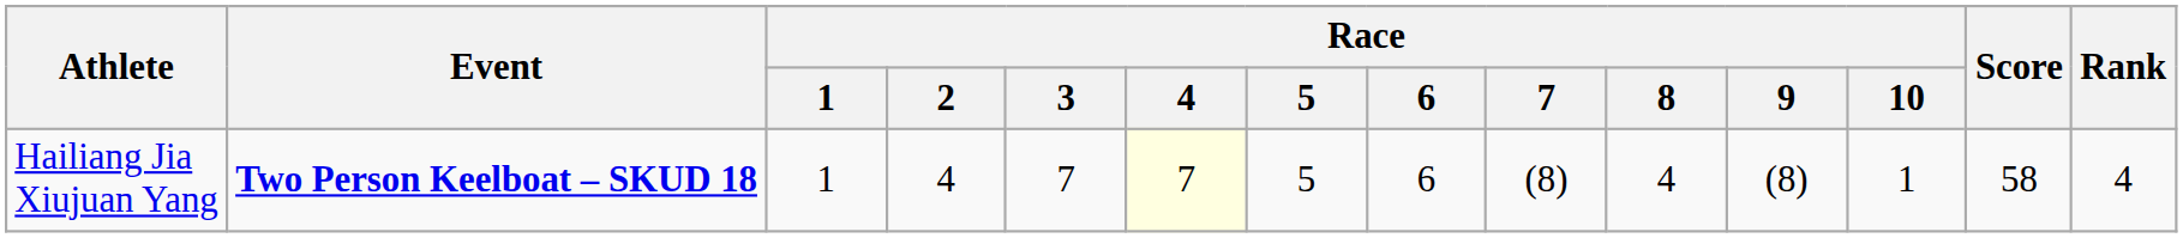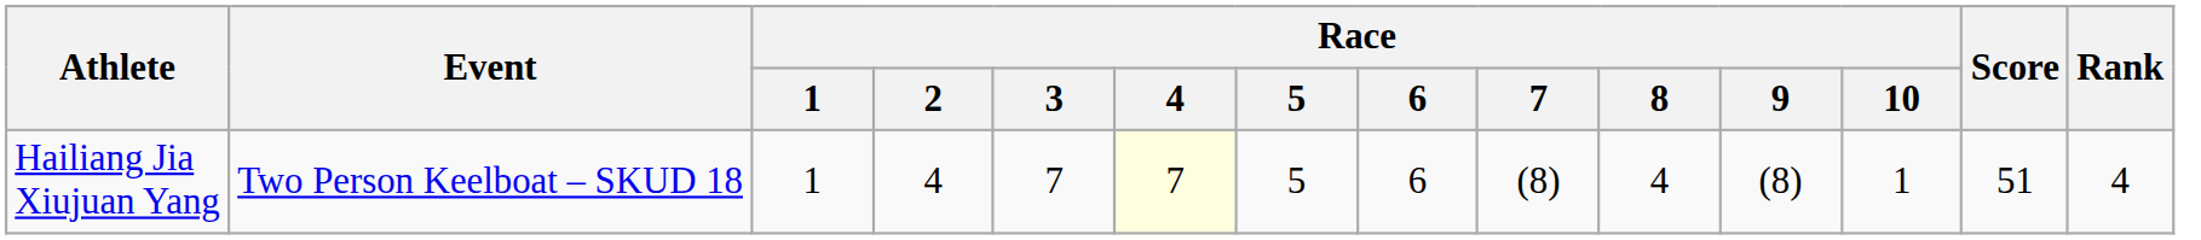Hailiang Jia Xiujuan Yang | Event: bold -> normal
Hailiang Jia Xiujuan Yang | Score: 58 -> 51
